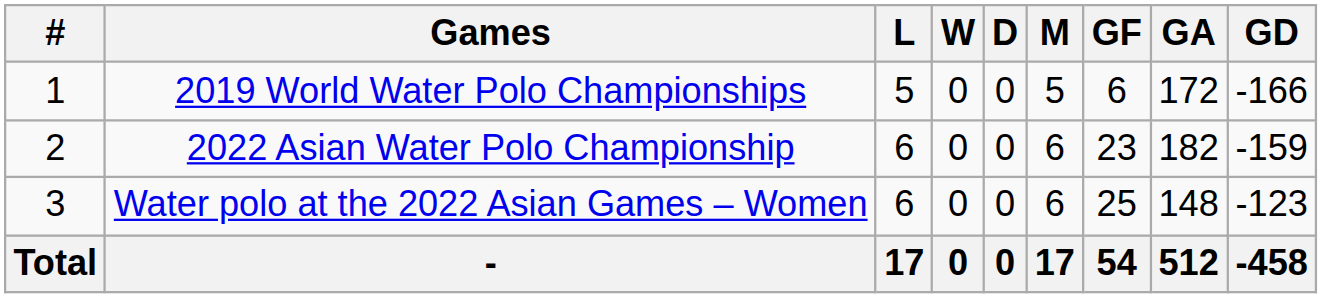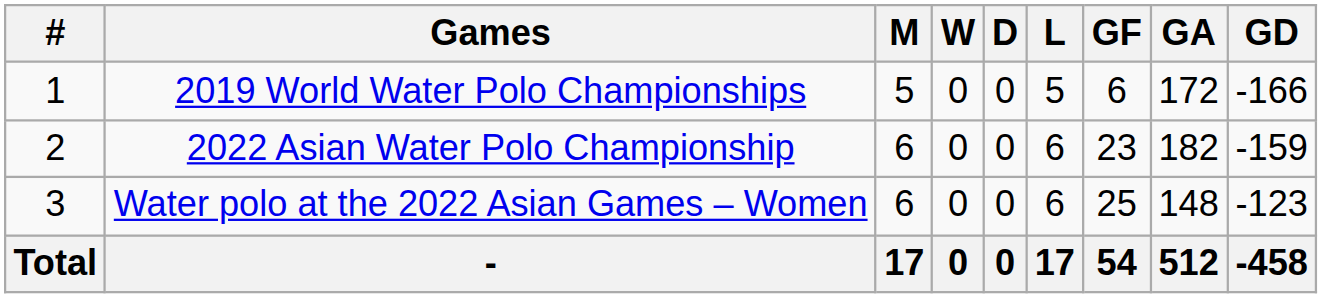columns swapped: M <-> L
